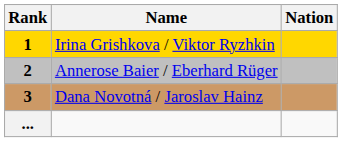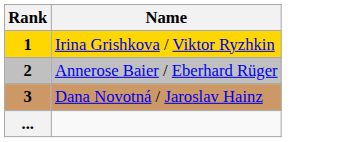- column: Nation
